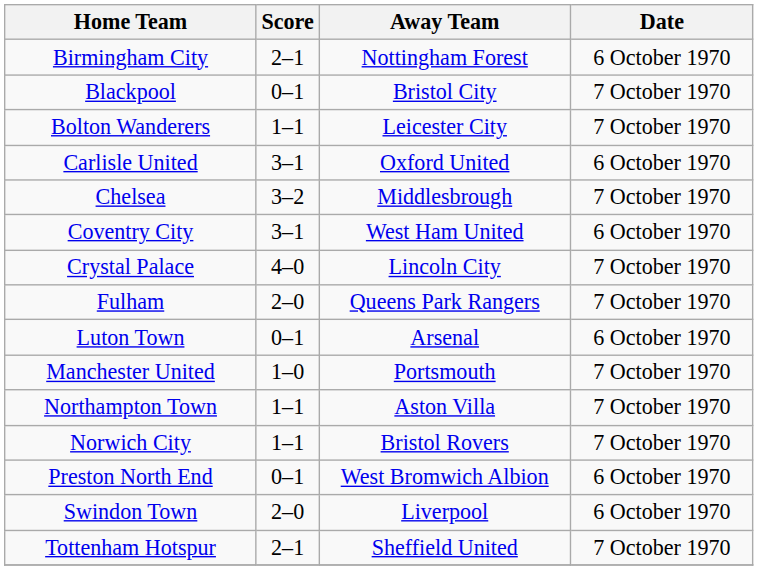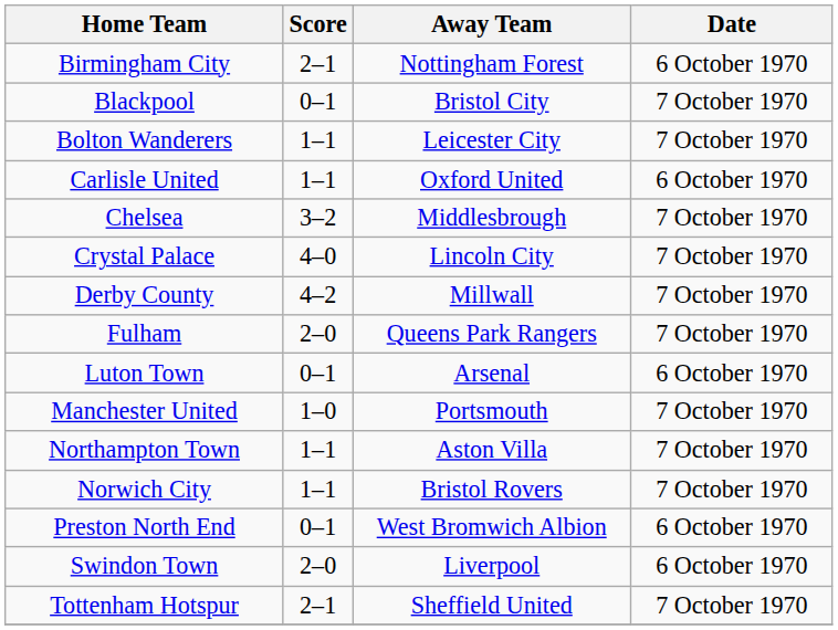Carlisle United | Score: 3–1 -> 1–1
- row: Coventry City | 3–1 | West Ham United | 6 October 1970
+ row: Derby County | 4–2 | Millwall | 7 October 1970
